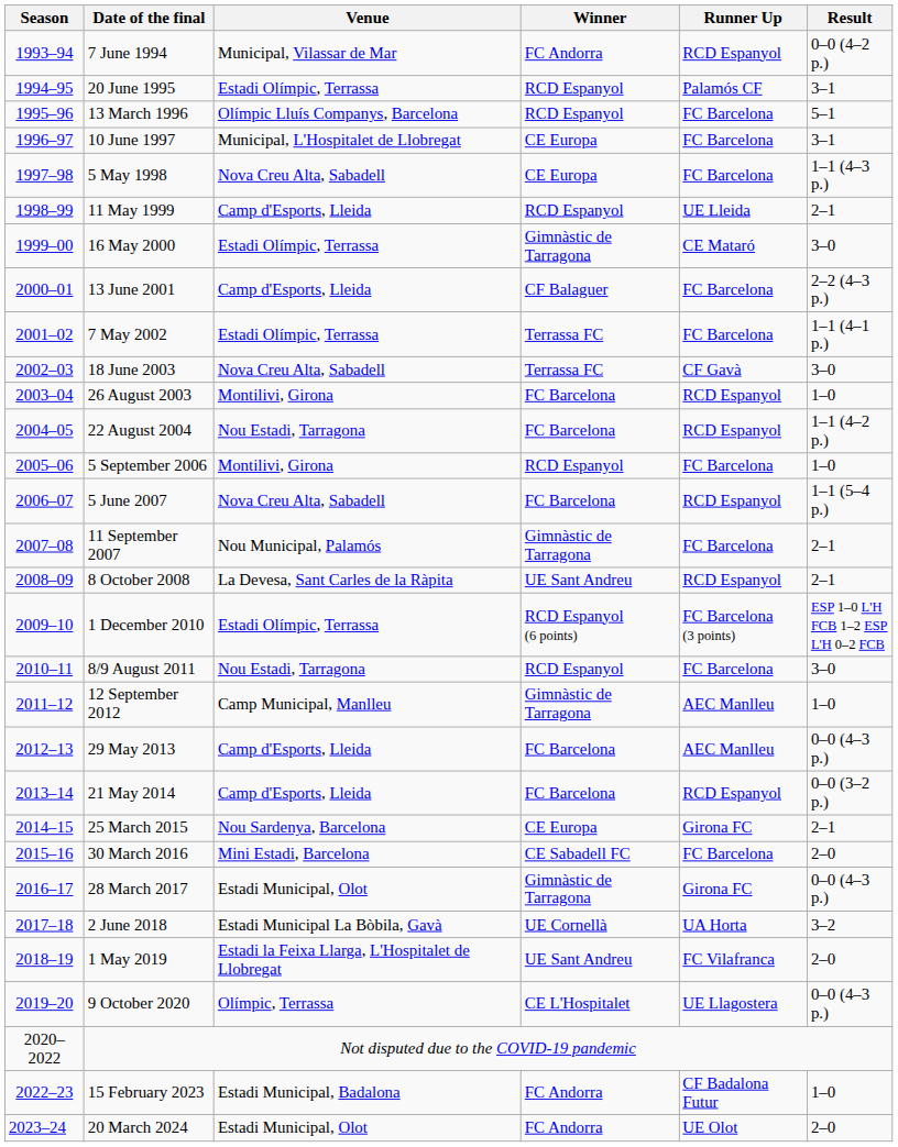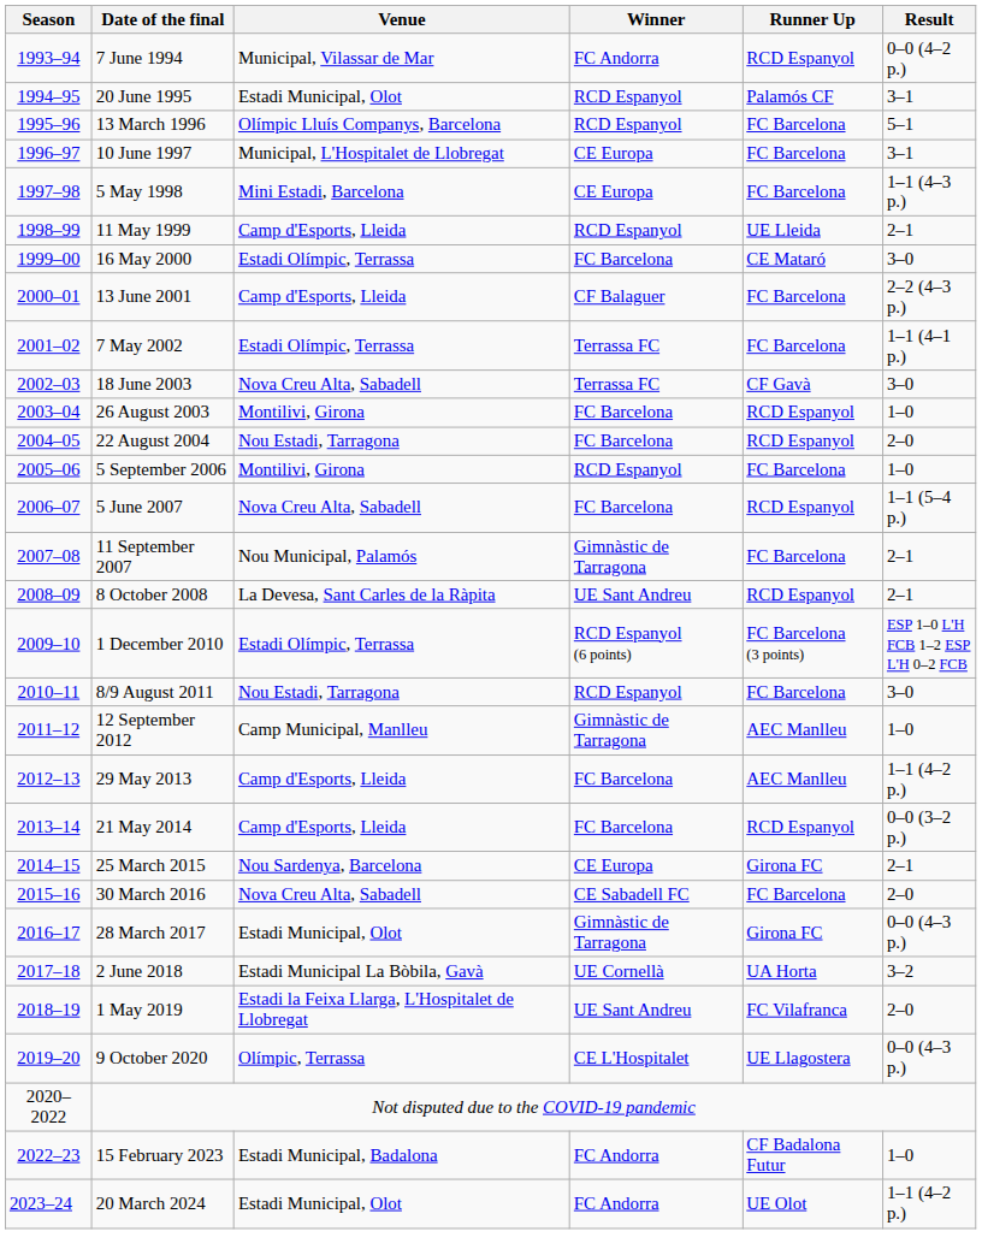20 June 1995 | Venue: Estadi Olímpic, Terrassa -> Estadi Municipal, Olot
5 May 1998 | Venue: Nova Creu Alta, Sabadell -> Mini Estadi, Barcelona
16 May 2000 | Winner: Gimnàstic de Tarragona -> FC Barcelona
22 August 2004 | Result: 1–1 (4–2 p.) -> 2–0
29 May 2013 | Result: 0–0 (4–3 p.) -> 1–1 (4–2 p.)
30 March 2016 | Venue: Mini Estadi, Barcelona -> Nova Creu Alta, Sabadell
20 March 2024 | Result: 2–0 -> 1–1 (4–2 p.)
